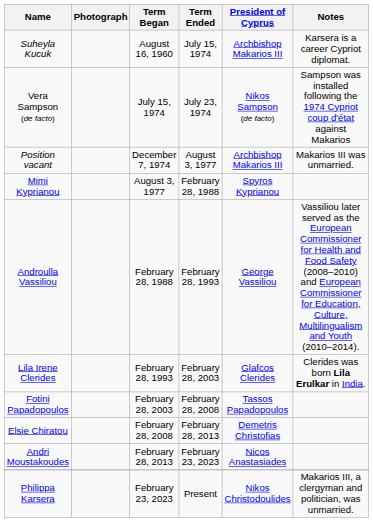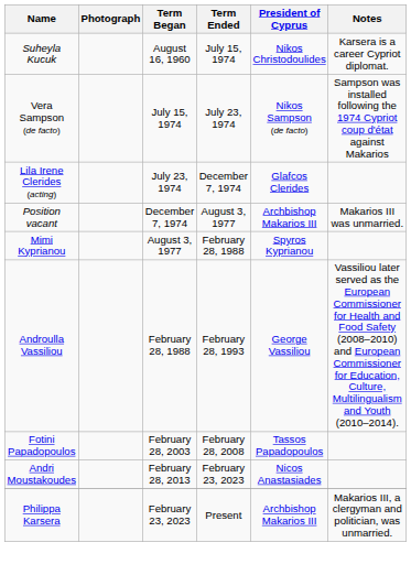Suheyla Kucuk | President of Cyprus: Archbishop Makarios III -> Nikos Christodoulides
+ row: Lila Irene Clerides (acting) | July 23, 1974 | December 7, 1974 | Glafcos Clerides
- row: Lila Irene Clerides | February 28, 1993 | February 28, 2003 | Glafcos Clerides | Clerides was born Lila Erulkar in India.
- row: Elsie Chiratou | February 28, 2008 | February 28, 2013 | Demetris Christofias
Philippa Karsera | President of Cyprus: Nikos Christodoulides -> Archbishop Makarios III
